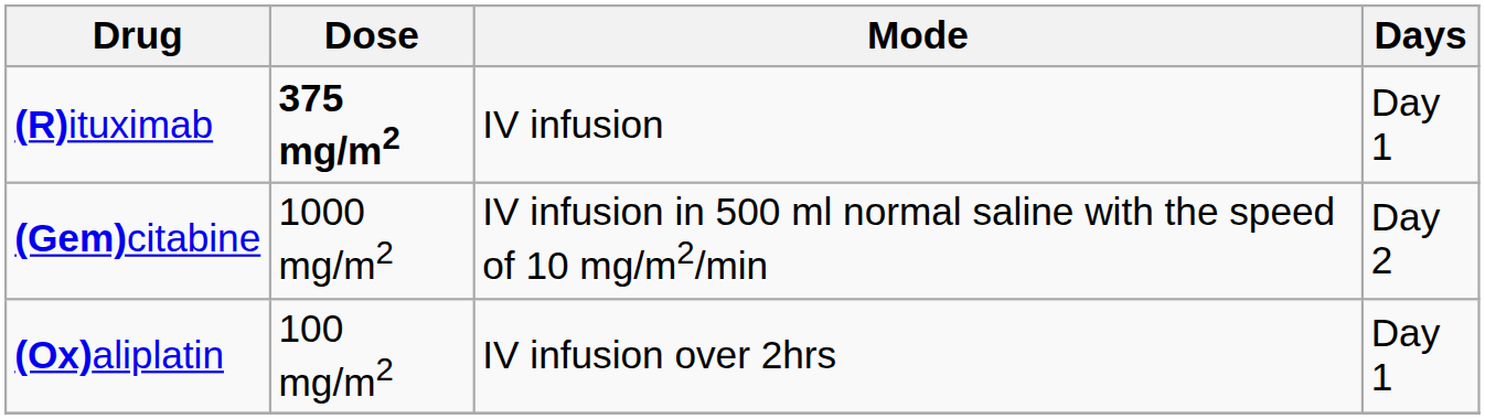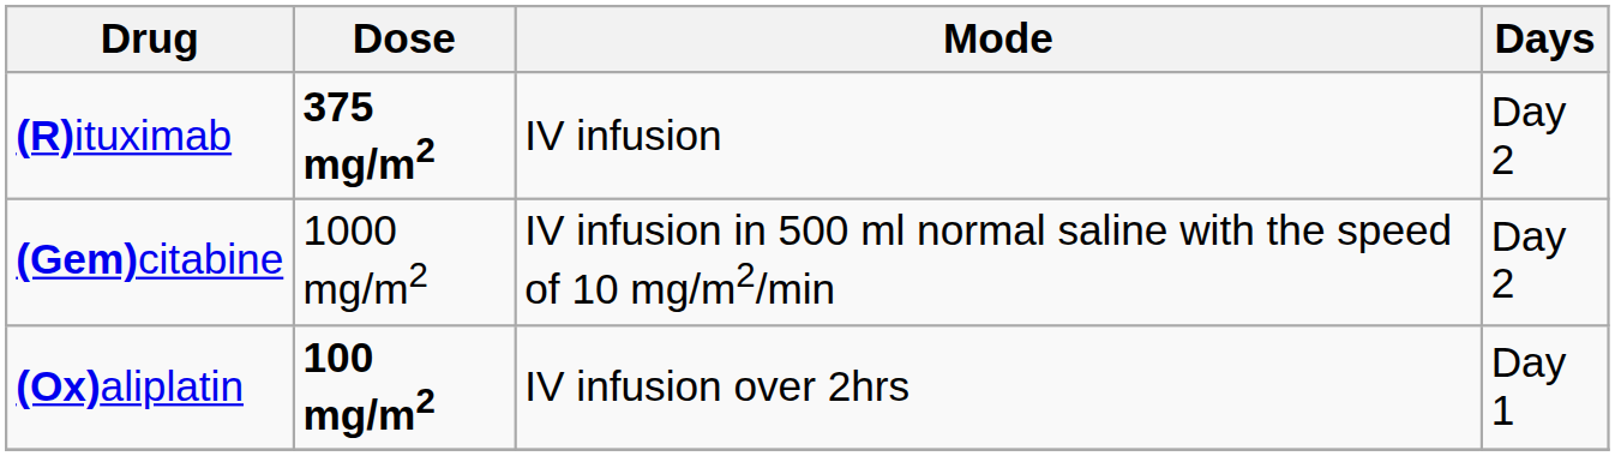(R)ituximab | Days: Day 1 -> Day 2
(Ox)aliplatin | Dose: normal -> bold
